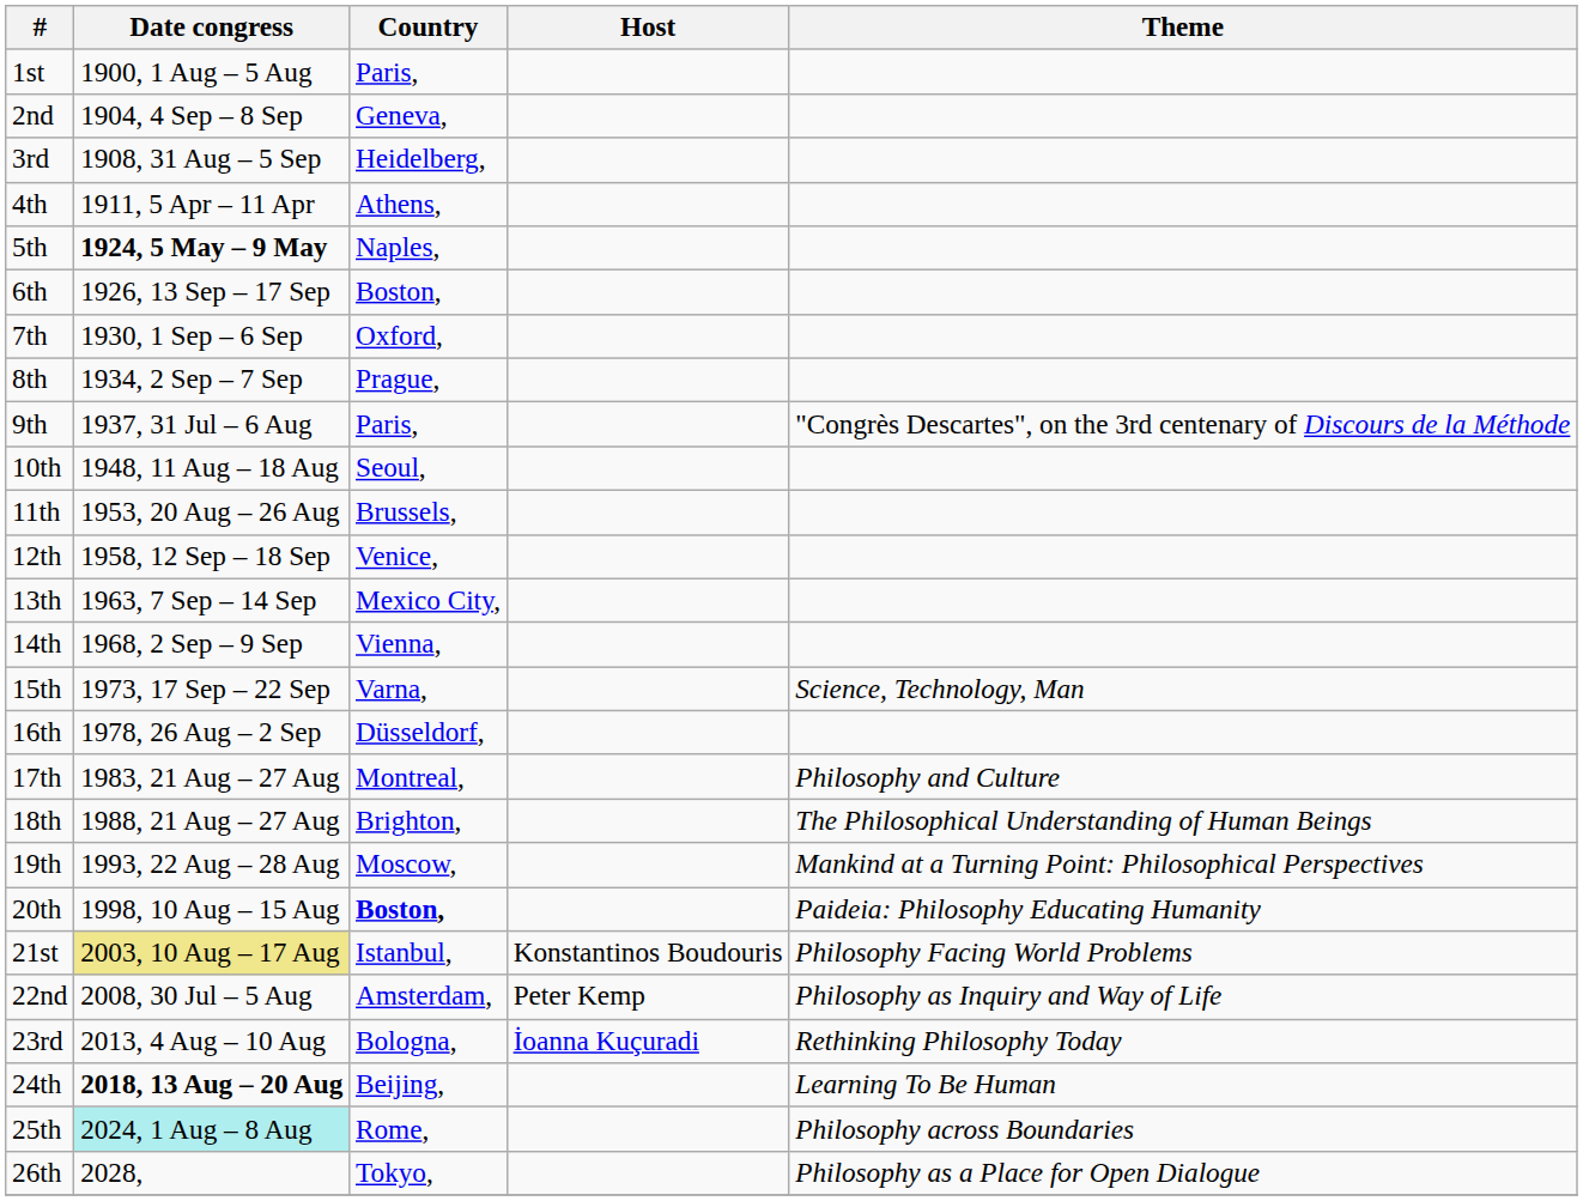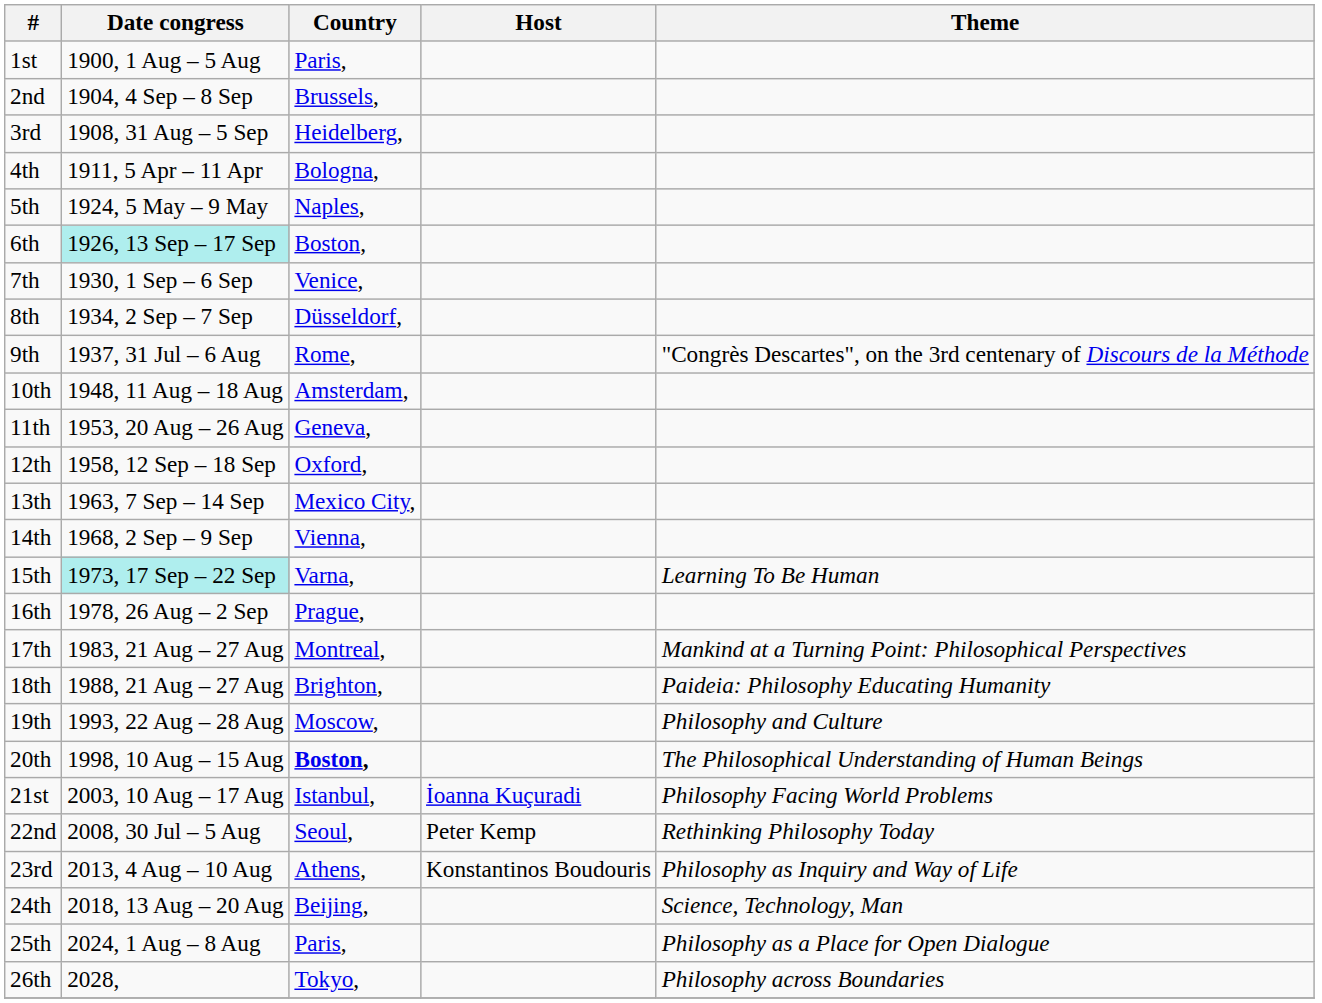2nd | Country: Geneva, -> Brussels,
4th | Country: Athens, -> Bologna,
5th | Date congress: bold -> normal
6th | Date congress: no background -> paleturquoise background
7th | Country: Oxford, -> Venice,
8th | Country: Prague, -> Düsseldorf,
9th | Country: Paris, -> Rome,
10th | Country: Seoul, -> Amsterdam,
11th | Country: Brussels, -> Geneva,
12th | Country: Venice, -> Oxford,
15th | Date congress: no background -> paleturquoise background
15th | Theme: Science, Technology, Man -> Learning To Be Human
16th | Country: Düsseldorf, -> Prague,
17th | Theme: Philosophy and Culture -> Mankind at a Turning Point: Philosophical Perspectives
18th | Theme: The Philosophical Understanding of Human Beings -> Paideia: Philosophy Educating Humanity
19th | Theme: Mankind at a Turning Point: Philosophical Perspectives -> Philosophy and Culture
20th | Theme: Paideia: Philosophy Educating Humanity -> The Philosophical Understanding of Human Beings
21st | Date congress: khaki background -> no background
21st | Host: Konstantinos Boudouris -> İoanna Kuçuradi
22nd | Country: Amsterdam, -> Seoul,
22nd | Theme: Philosophy as Inquiry and Way of Life -> Rethinking Philosophy Today
23rd | Country: Bologna, -> Athens,
23rd | Host: İoanna Kuçuradi -> Konstantinos Boudouris
23rd | Theme: Rethinking Philosophy Today -> Philosophy as Inquiry and Way of Life
24th | Date congress: bold -> normal
24th | Theme: Learning To Be Human -> Science, Technology, Man
25th | Date congress: paleturquoise background -> no background
25th | Country: Rome, -> Paris,
25th | Theme: Philosophy across Boundaries -> Philosophy as a Place for Open Dialogue
26th | Theme: Philosophy as a Place for Open Dialogue -> Philosophy across Boundaries
